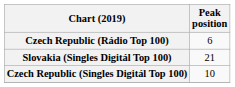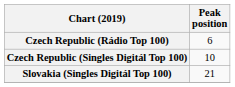rows swapped: Czech Republic (Singles Digitál Top 100) <-> Slovakia (Singles Digitál Top 100)
